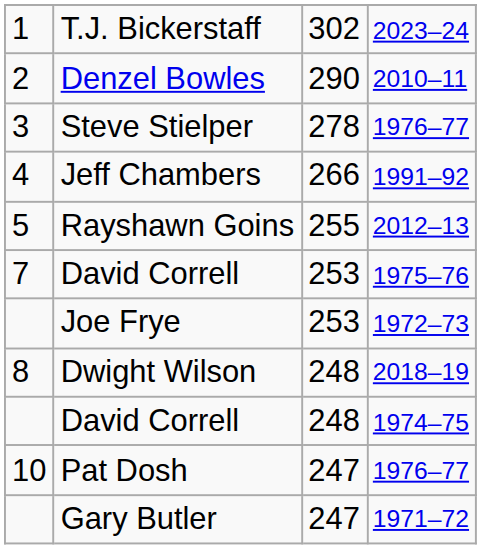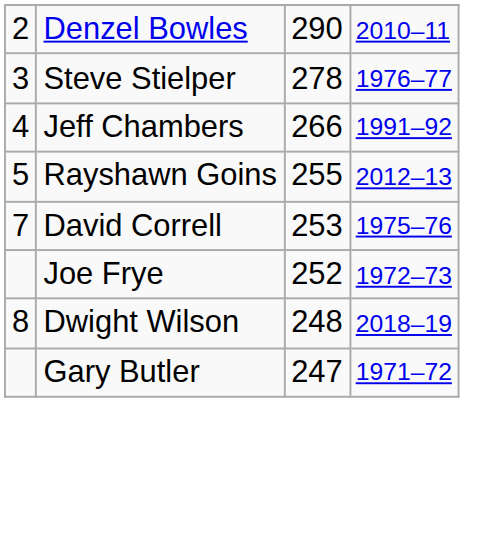- row: 1 | T.J. Bickerstaff | 302 | 2023–24
Joe Frye | column 3: 253 -> 252
- row: David Correll | 248 | 1974–75
- row: 10 | Pat Dosh | 247 | 1976–77
